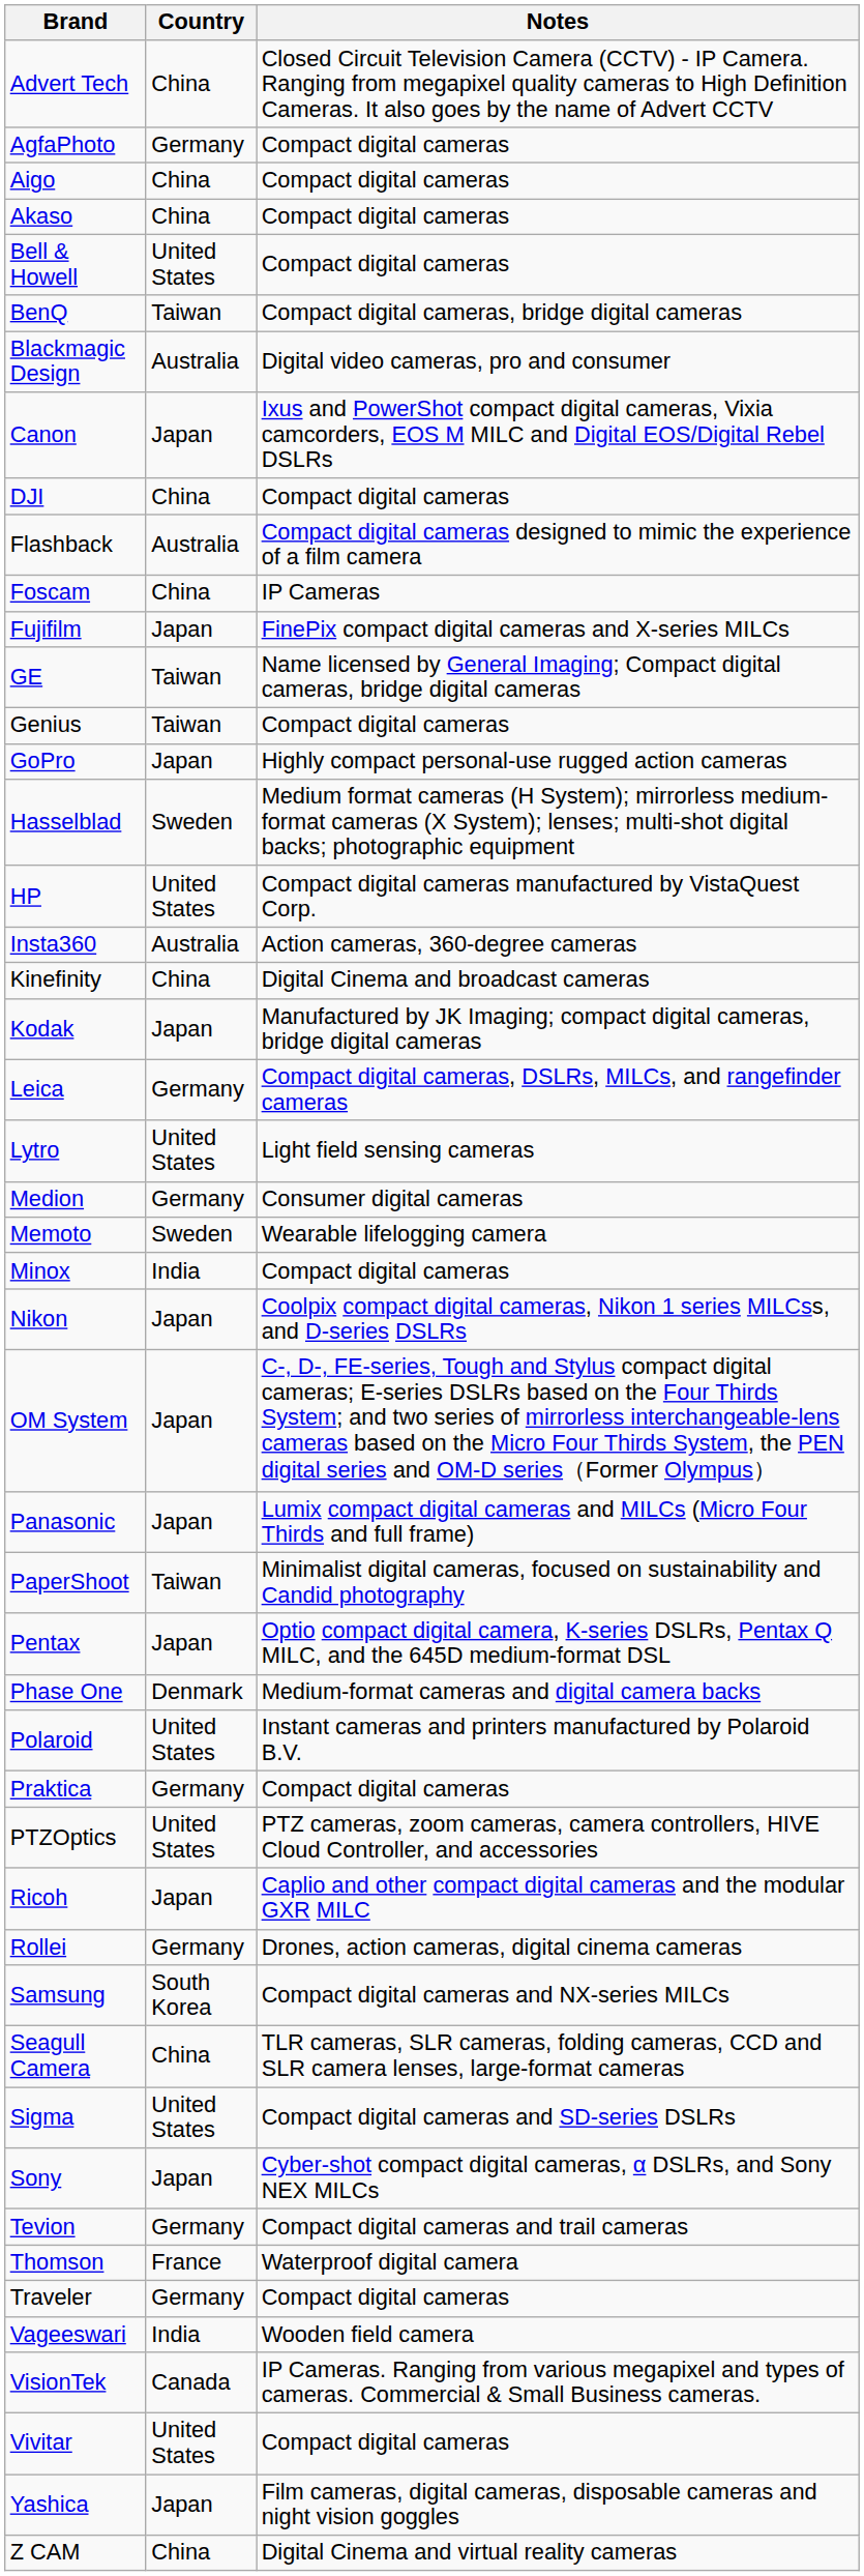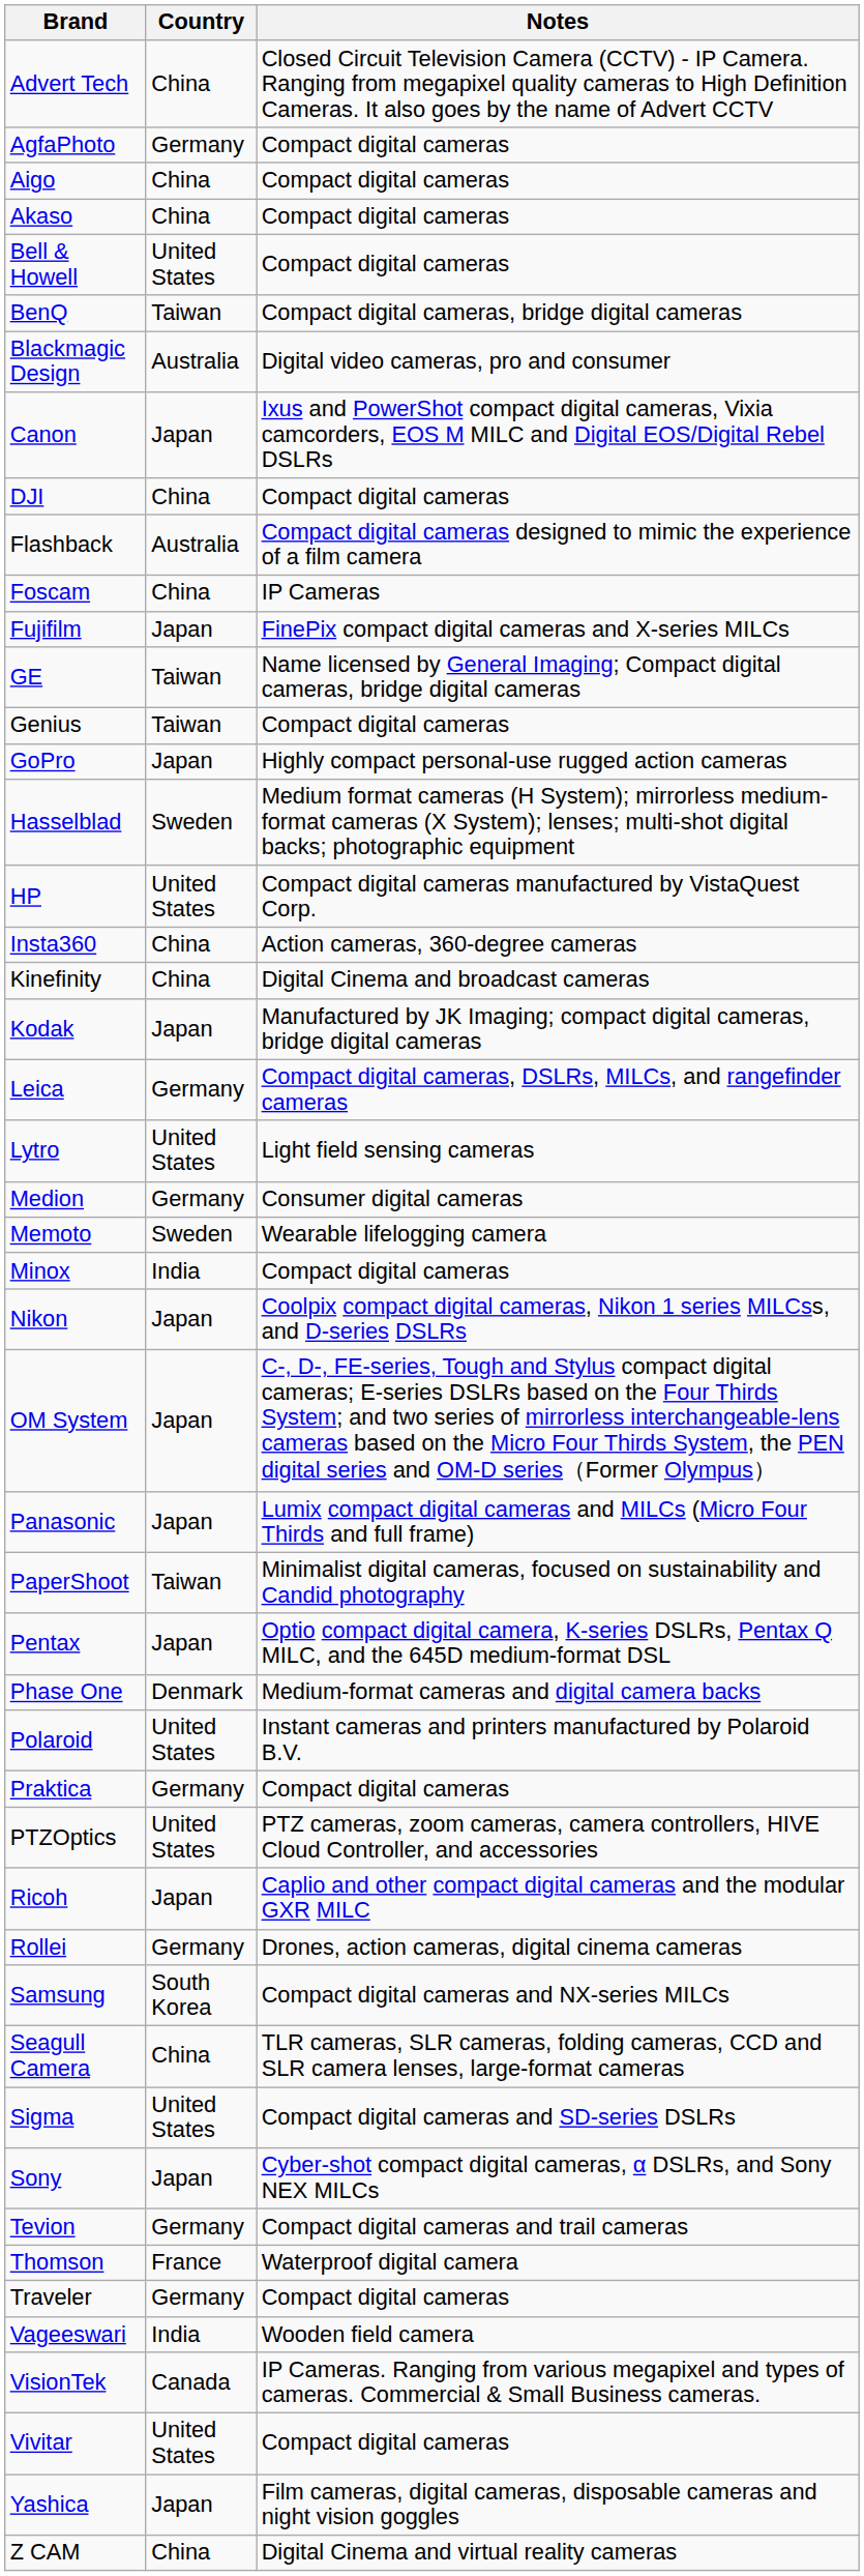Insta360 | Country: Australia -> China
